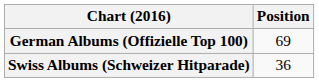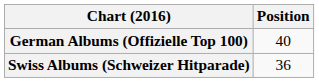German Albums (Offizielle Top 100) | Position: 69 -> 40
